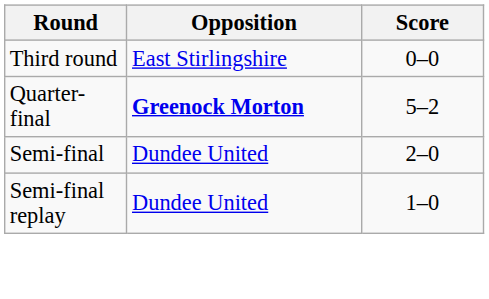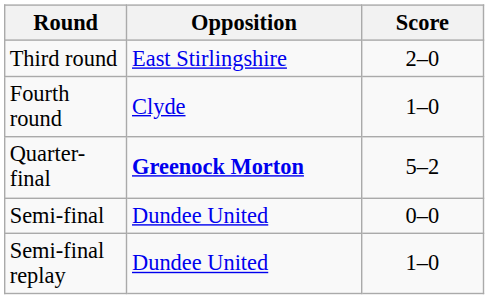Third round | Score: 0–0 -> 2–0
+ row: Fourth round | Clyde | 1–0
Semi-final | Score: 2–0 -> 0–0
